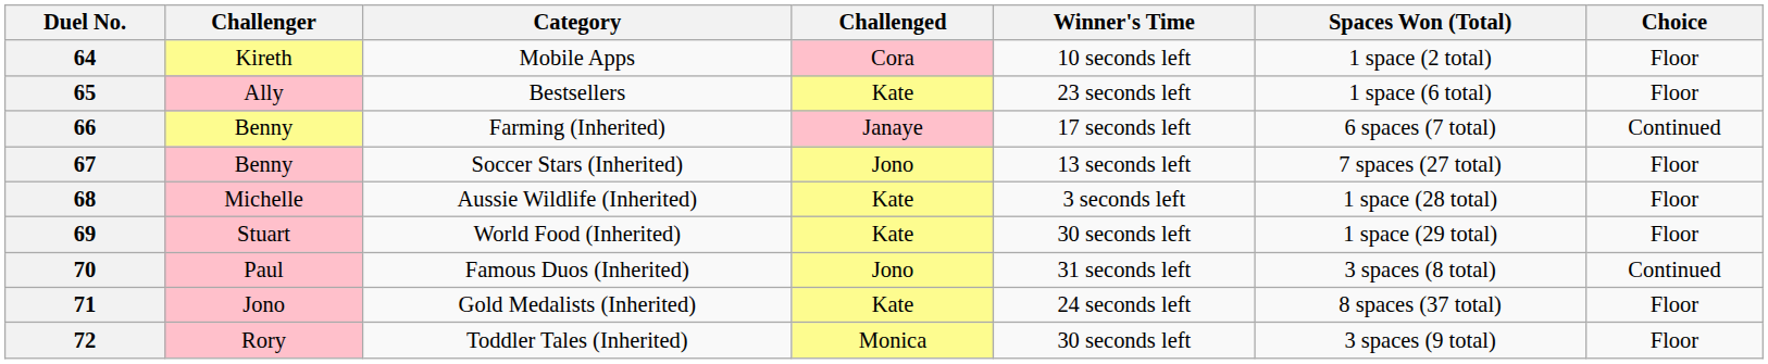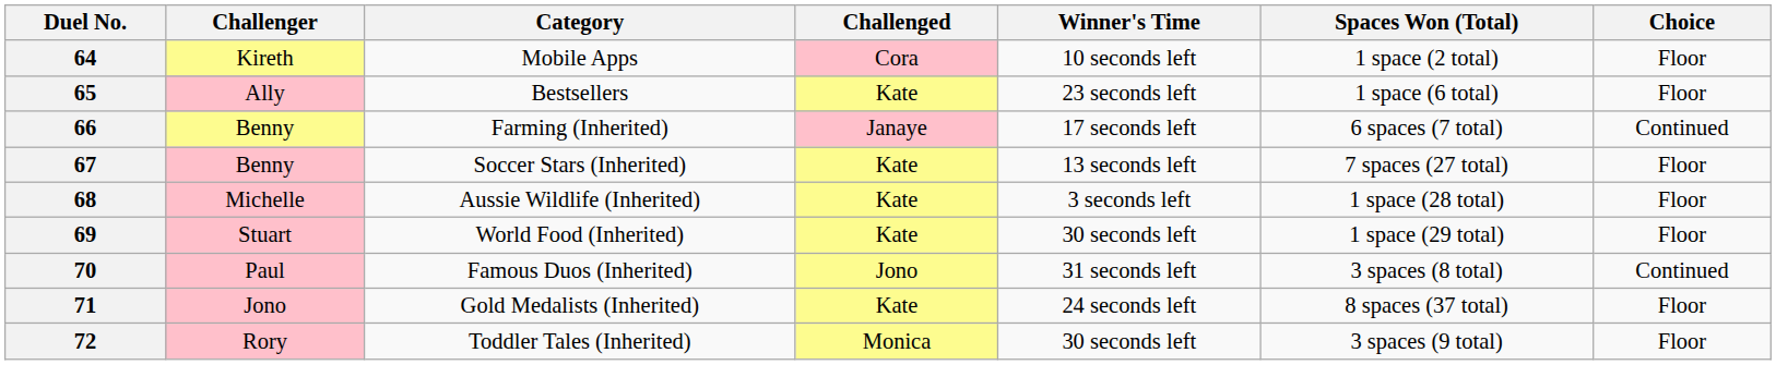67 | Challenged: Jono -> Kate
